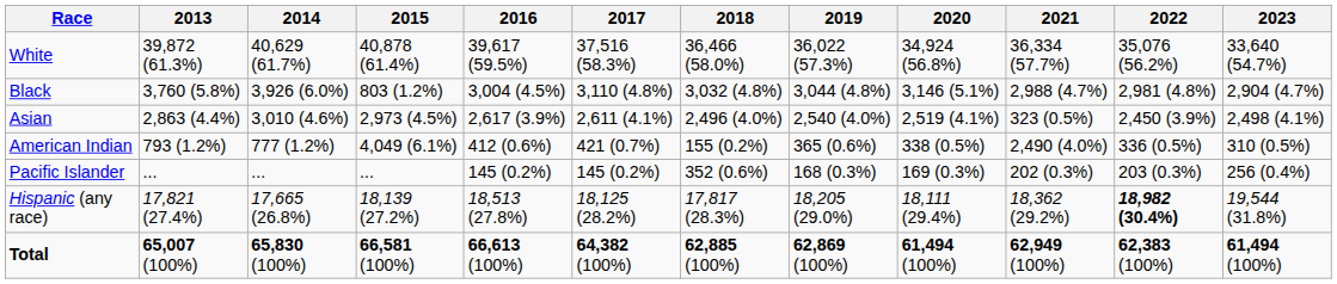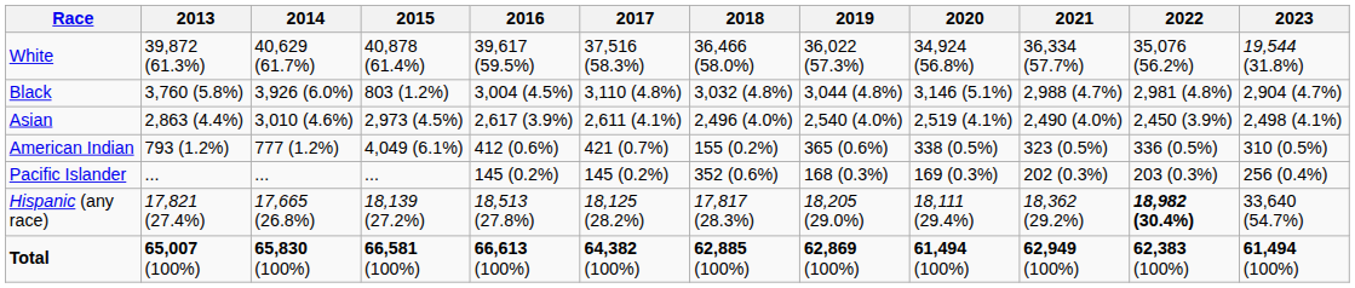White | 2023: 33,640 (54.7%) -> 19,544 (31.8%)
Asian | 2021: 323 (0.5%) -> 2,490 (4.0%)
American Indian | 2021: 2,490 (4.0%) -> 323 (0.5%)
Hispanic (any race) | 2023: 19,544 (31.8%) -> 33,640 (54.7%)
